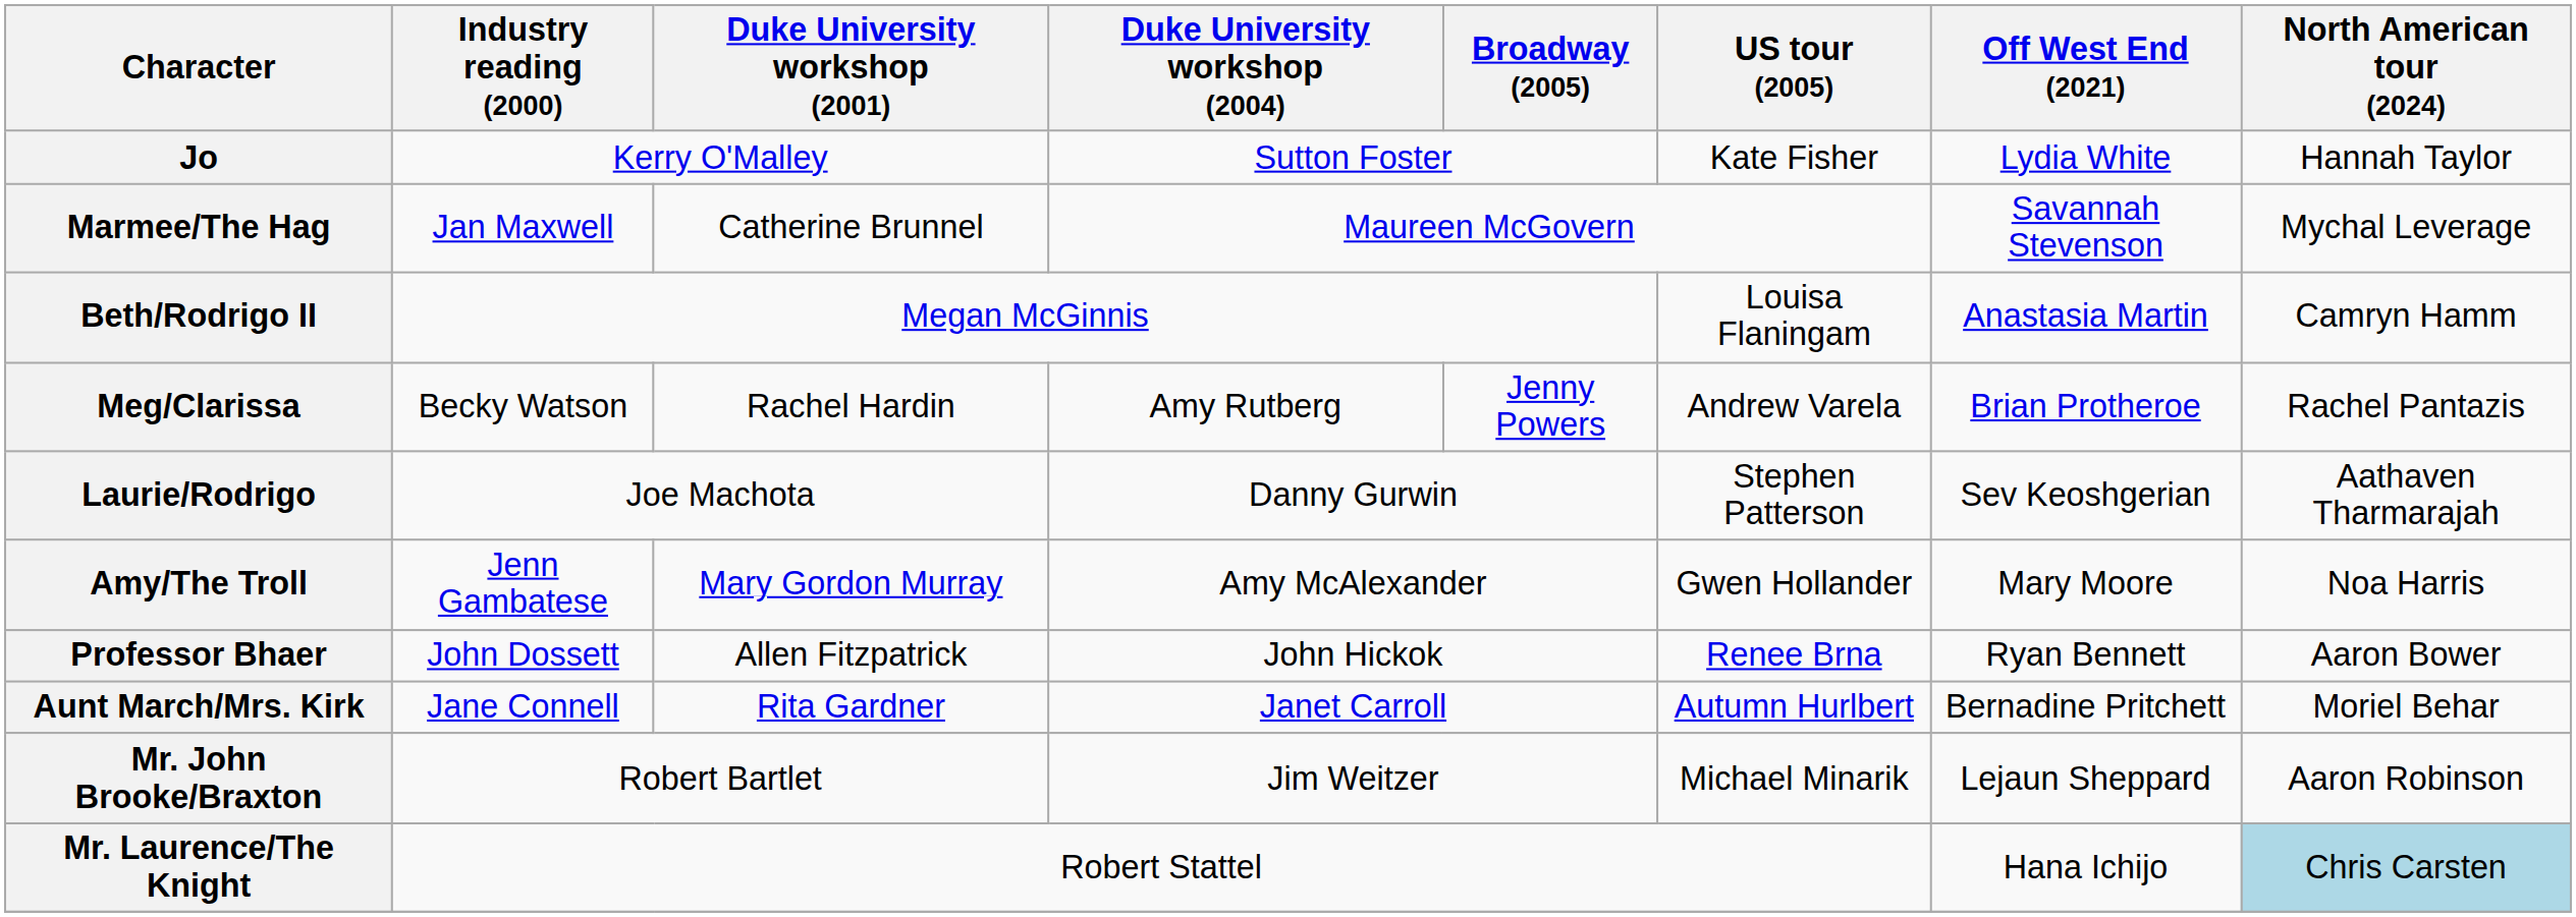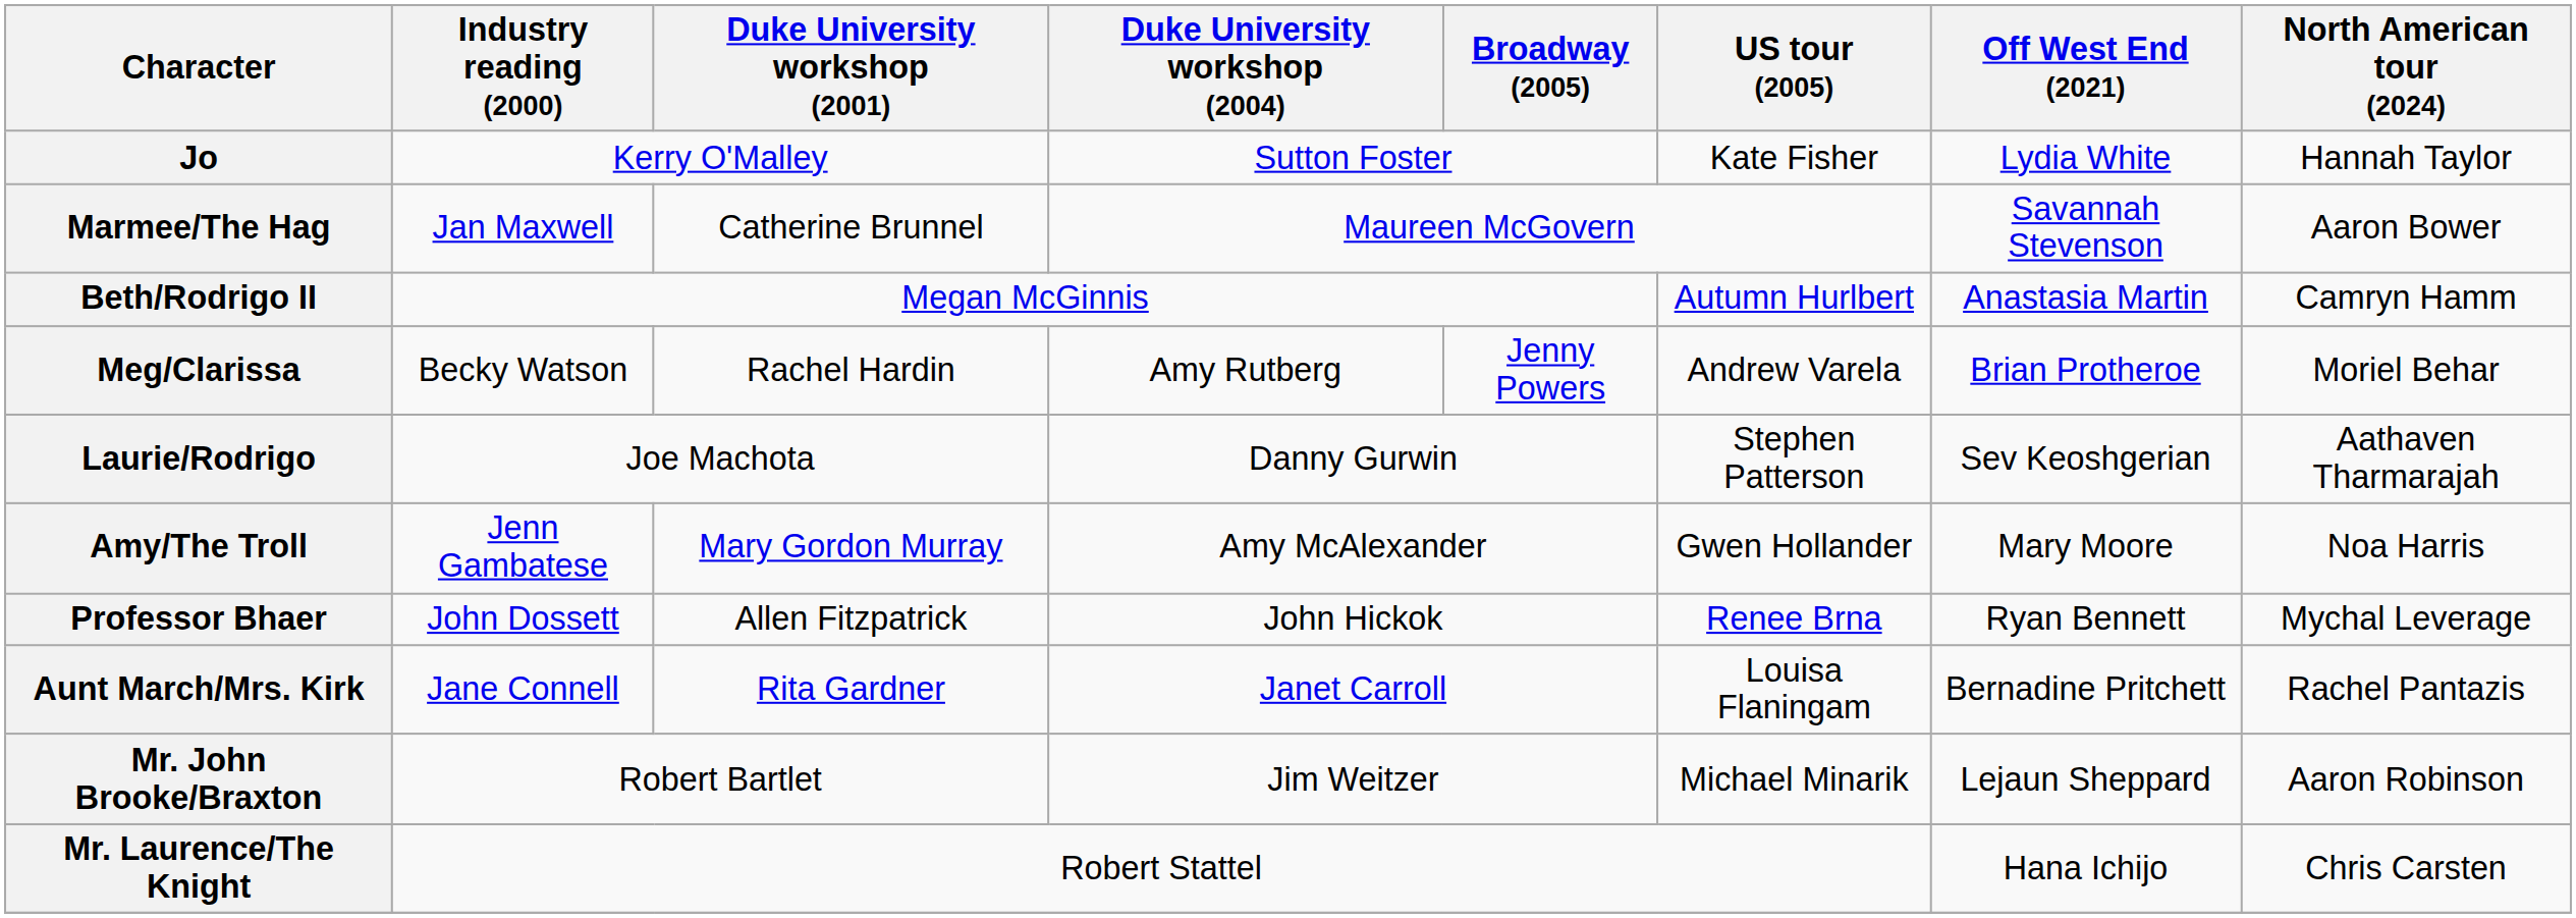Marmee/The Hag | North American tour (2024): Mychal Leverage -> Aaron Bower
Beth/Rodrigo II | US tour (2005): Louisa Flaningam -> Autumn Hurlbert
Meg/Clarissa | North American tour (2024): Rachel Pantazis -> Moriel Behar
Professor Bhaer | North American tour (2024): Aaron Bower -> Mychal Leverage
Aunt March/Mrs. Kirk | US tour (2005): Autumn Hurlbert -> Louisa Flaningam
Aunt March/Mrs. Kirk | North American tour (2024): Moriel Behar -> Rachel Pantazis
Mr. Laurence/The Knight | North American tour (2024): lightblue background -> no background
